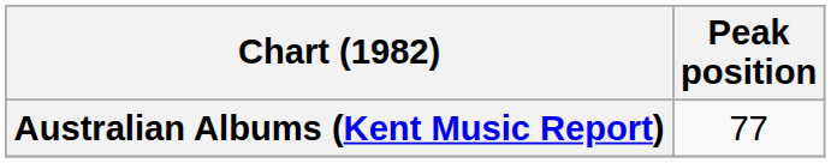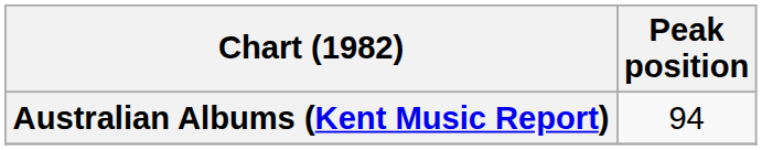Australian Albums (Kent Music Report) | Peak position: 77 -> 94
